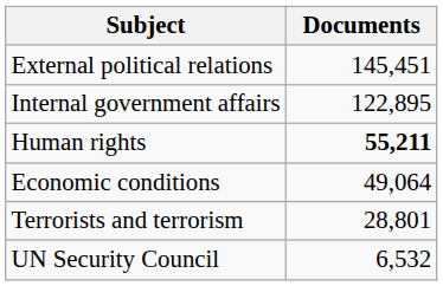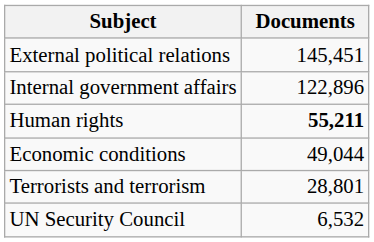Internal government affairs | Documents: 122,895 -> 122,896
Economic conditions | Documents: 49,064 -> 49,044
